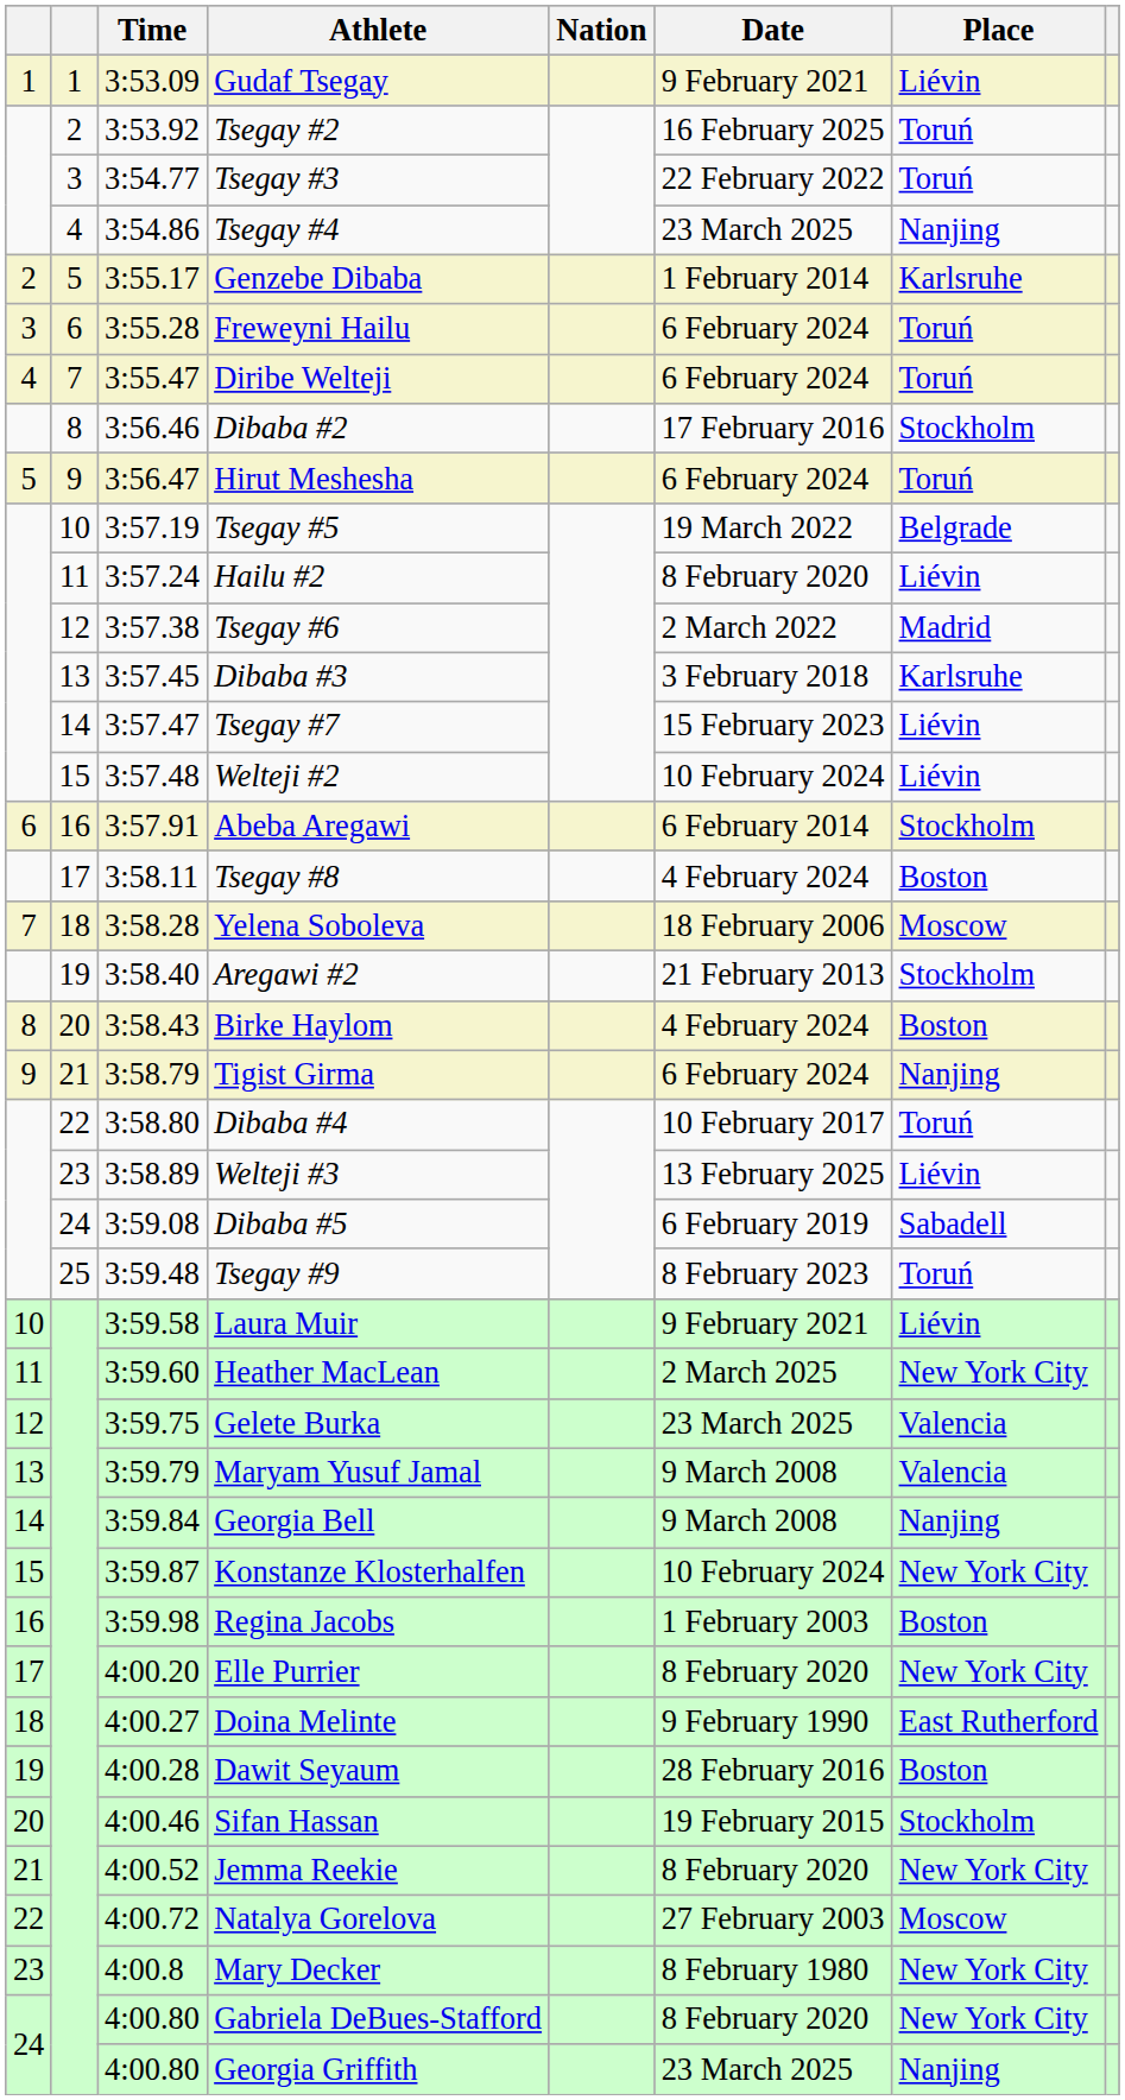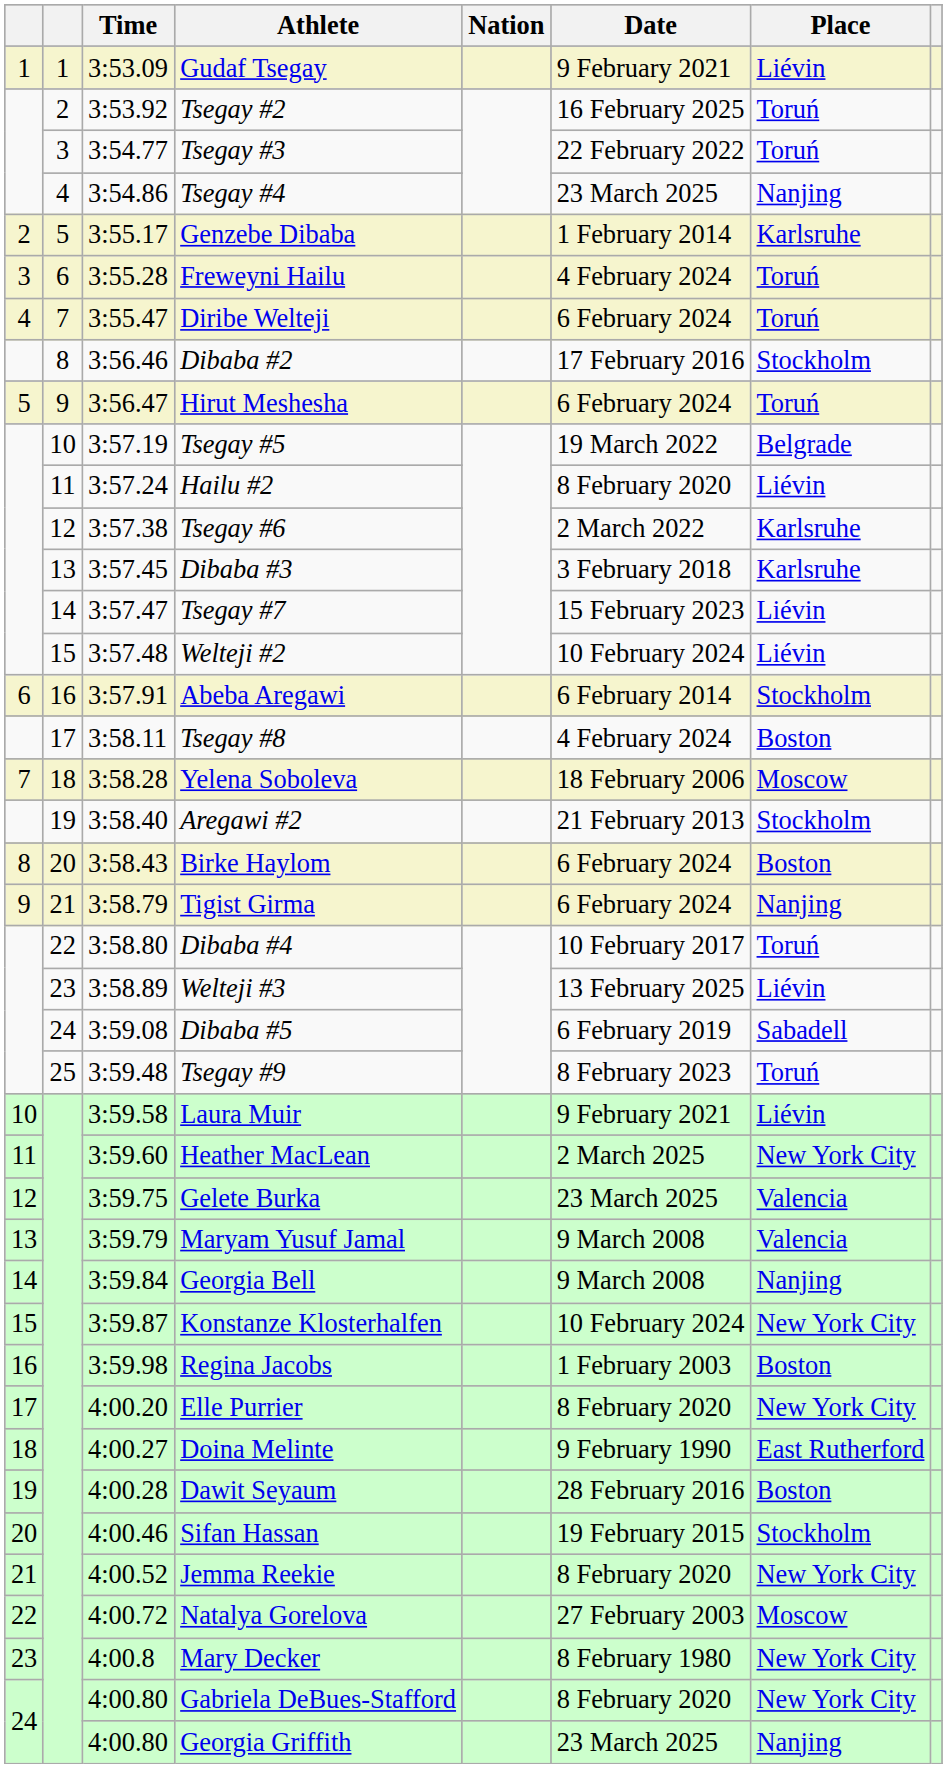Freweyni Hailu | Date: 6 February 2024 -> 4 February 2024
Tsegay #6 | Place: Madrid -> Karlsruhe
Birke Haylom | Date: 4 February 2024 -> 6 February 2024
